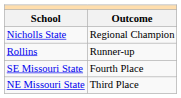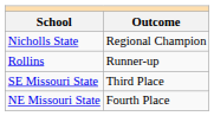SE Missouri State | Outcome: Fourth Place -> Third Place
NE Missouri State | Outcome: Third Place -> Fourth Place
